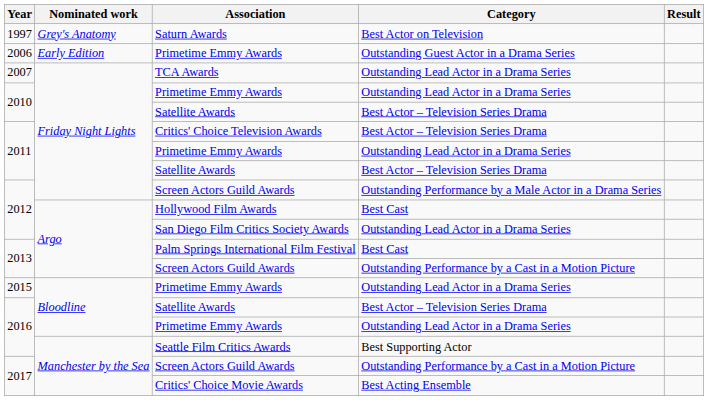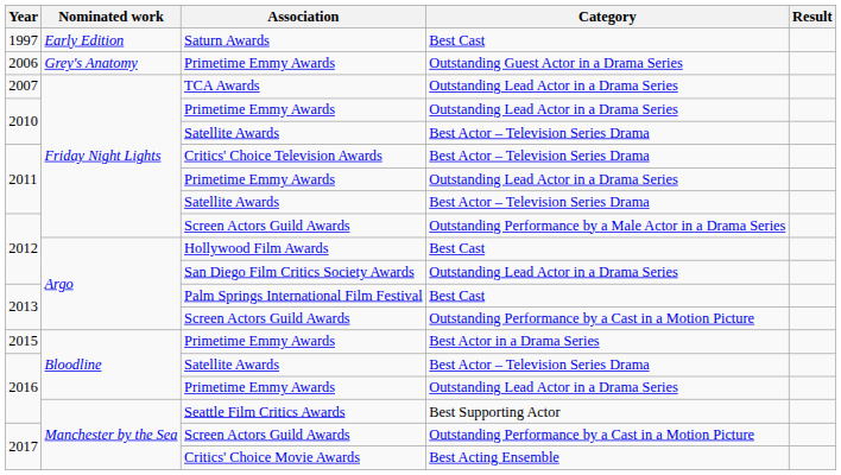Saturn Awards | Nominated work: Grey's Anatomy -> Early Edition
Saturn Awards | Category: Best Actor on Television -> Best Cast
2006 / Primetime Emmy Awards | Nominated work: Early Edition -> Grey's Anatomy
2015 / Primetime Emmy Awards | Category: Outstanding Lead Actor in a Drama Series -> Best Actor in a Drama Series
